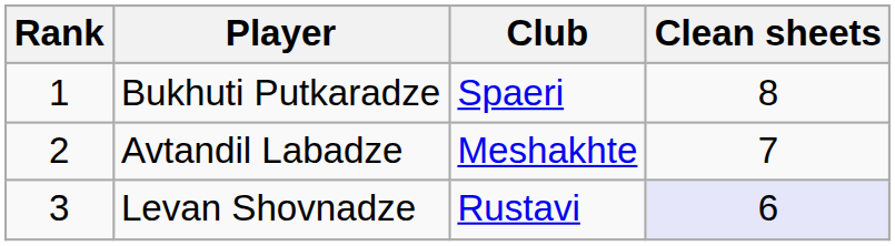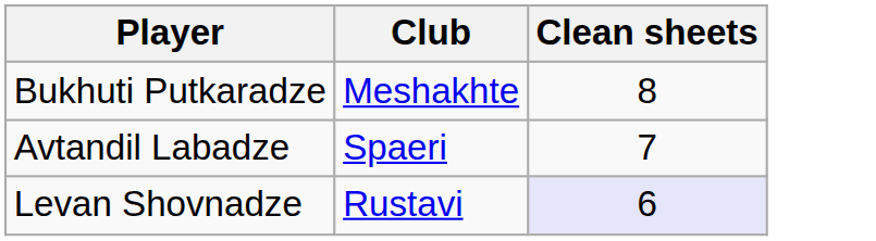- column: Rank | 1 | 2 | 3
Bukhuti Putkaradze | Club: Spaeri -> Meshakhte
Avtandil Labadze | Club: Meshakhte -> Spaeri
